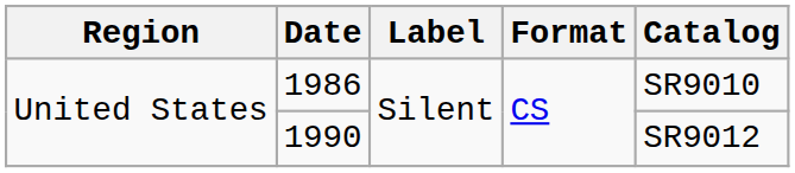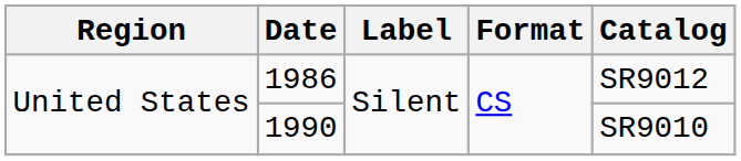1986 | Catalog: SR9010 -> SR9012
1990 | Catalog: SR9012 -> SR9010
